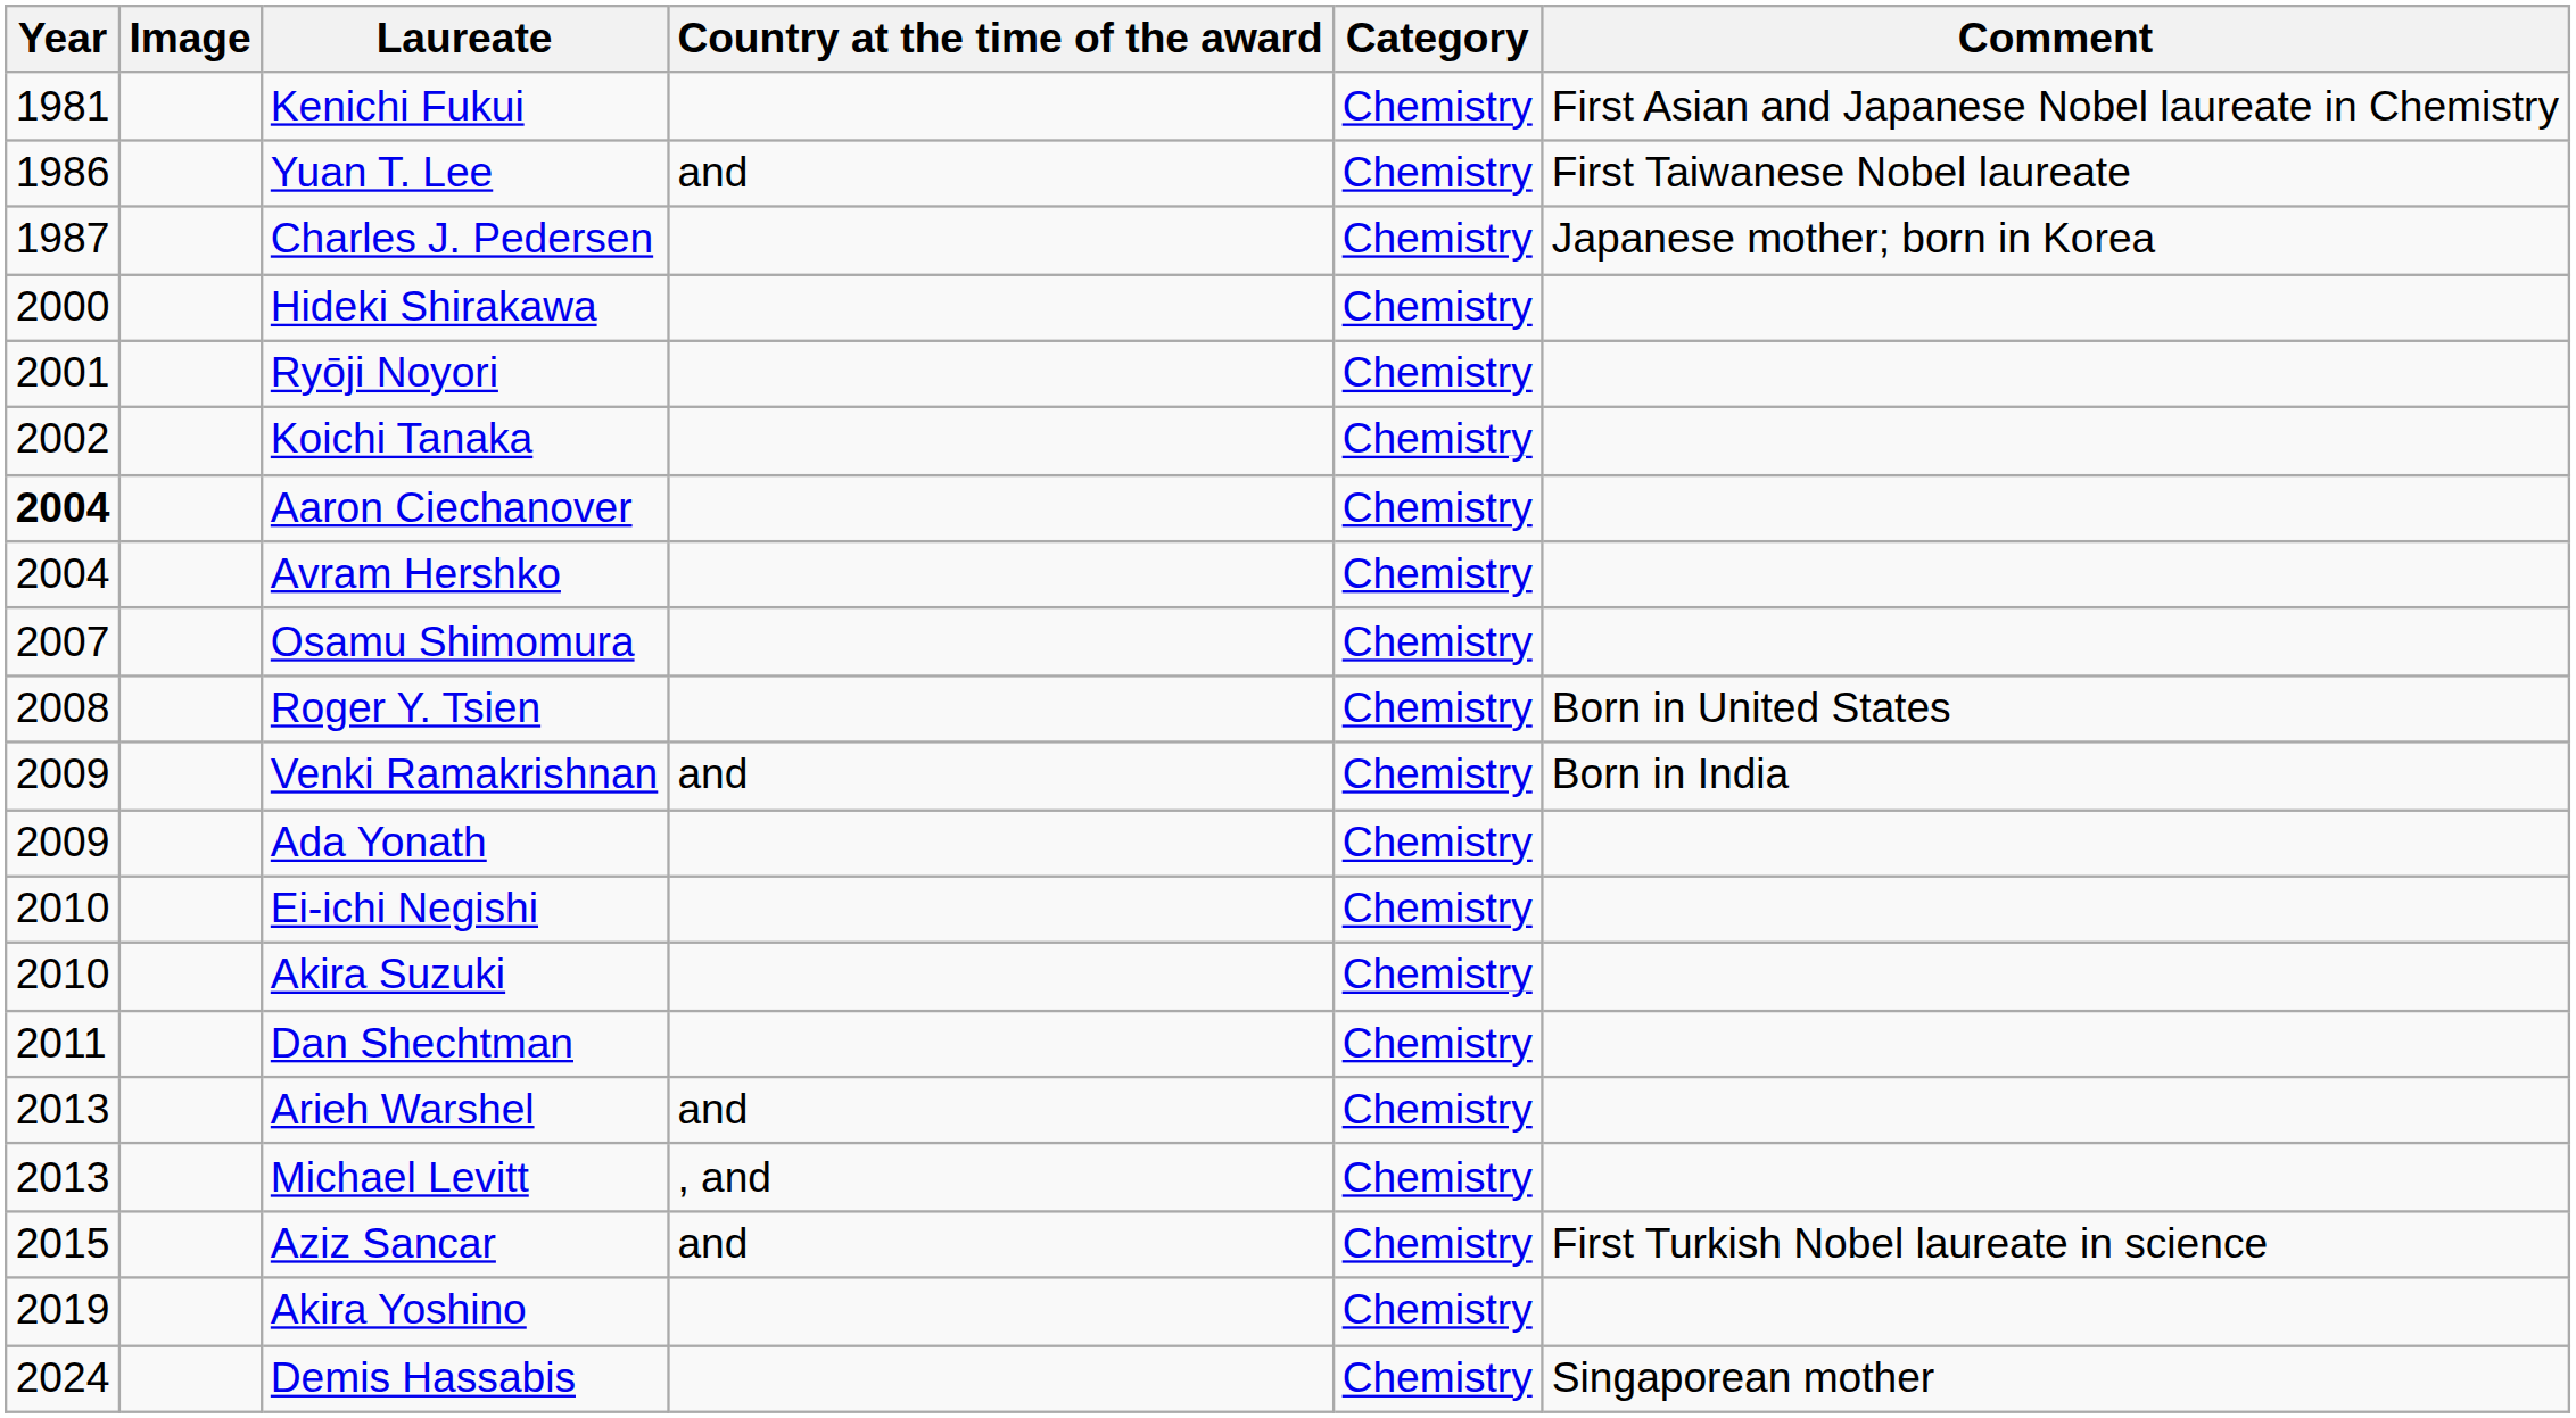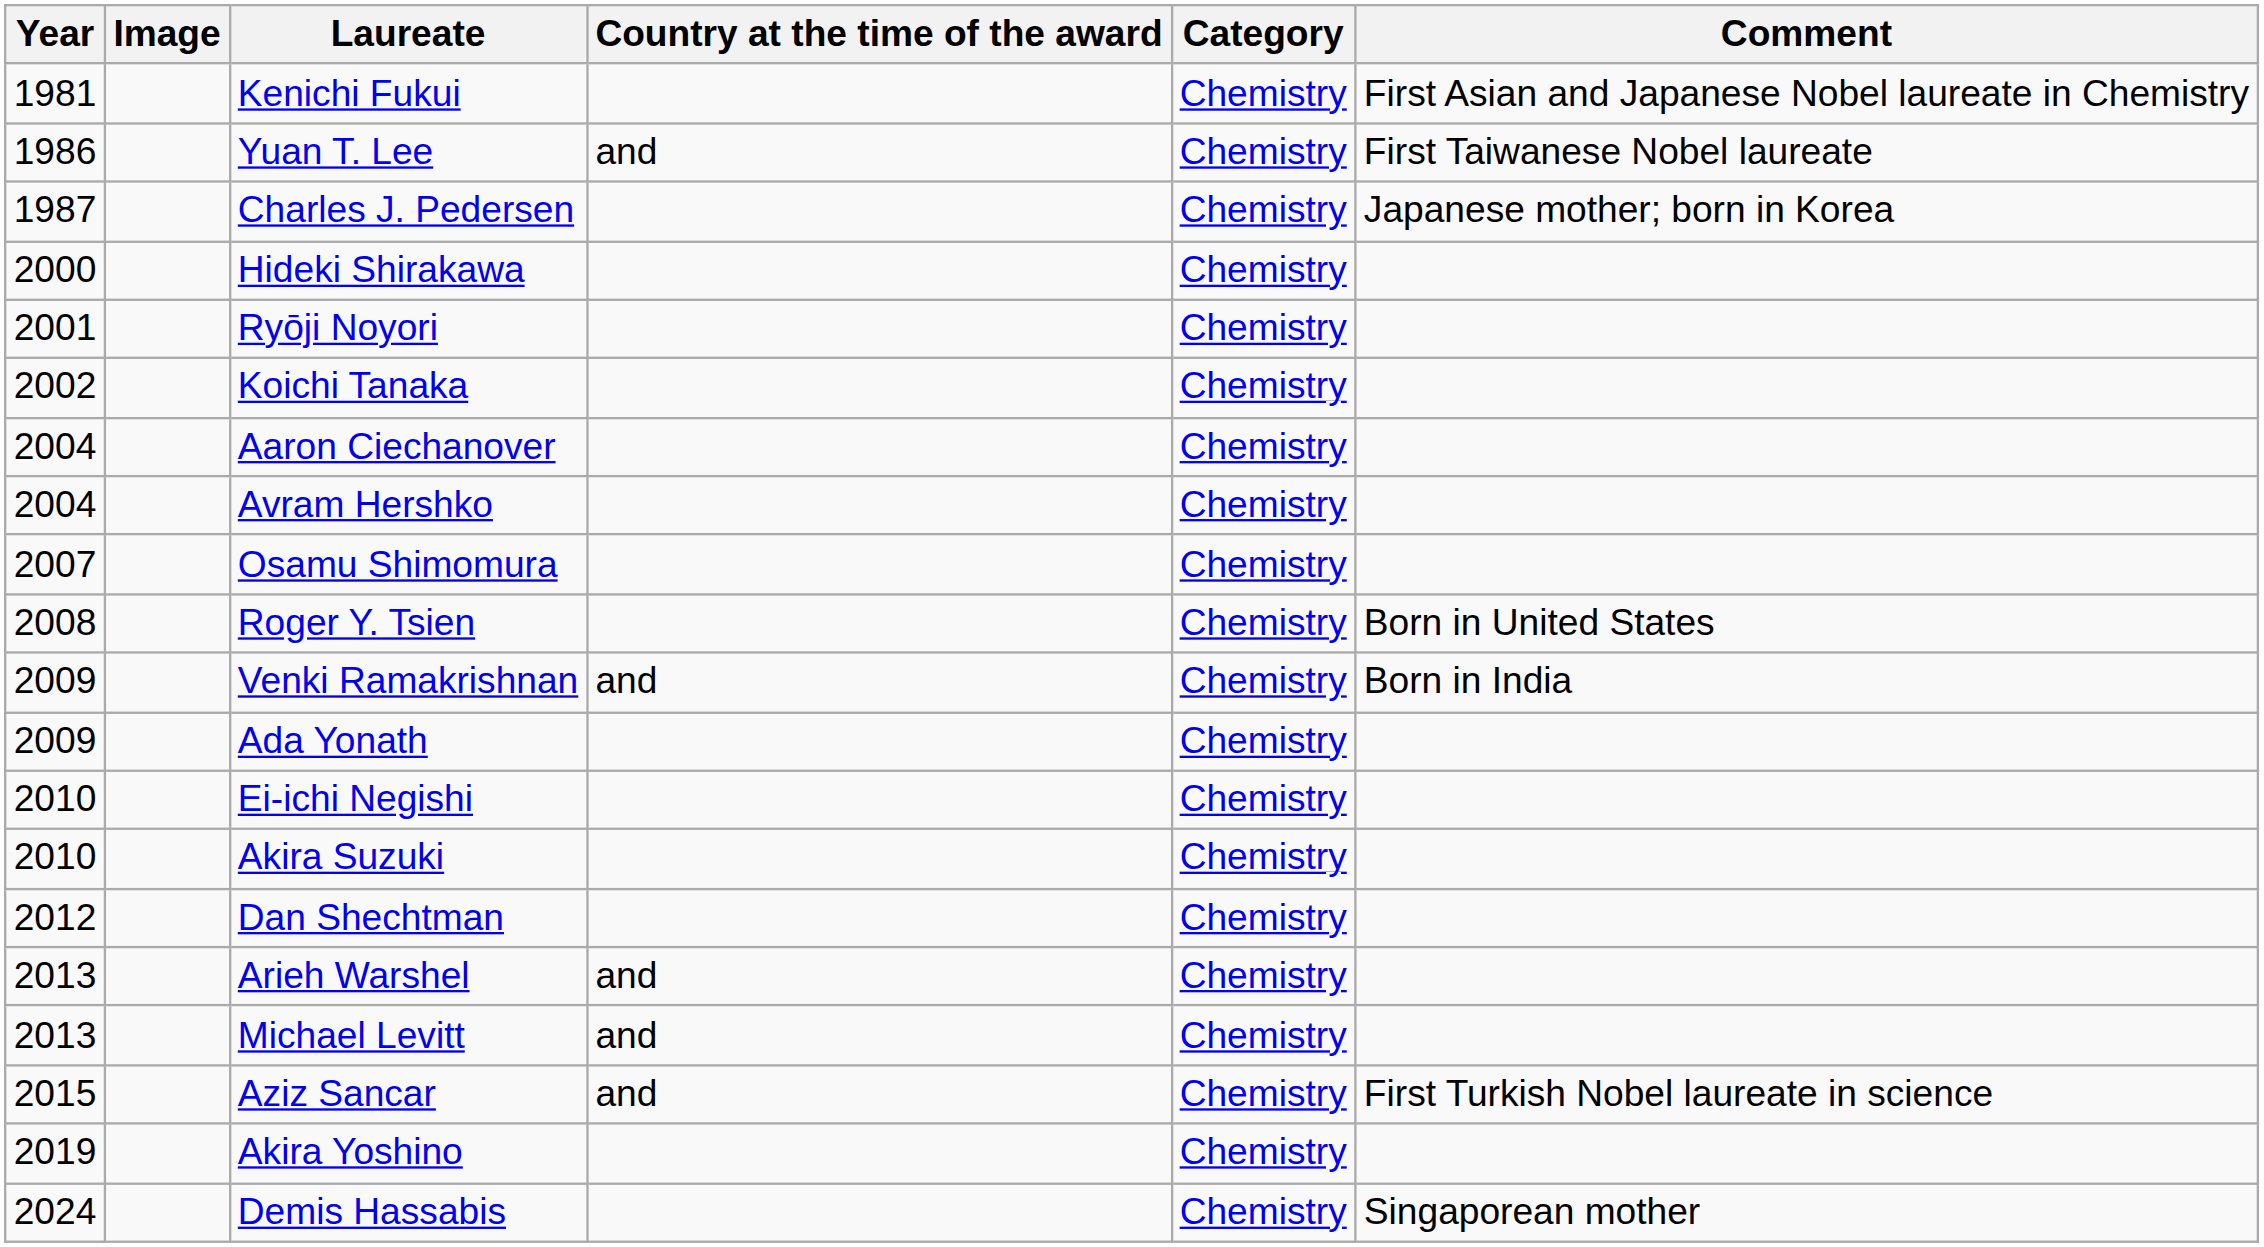Aaron Ciechanover | Year: bold -> normal
Dan Shechtman | Year: 2011 -> 2012
Michael Levitt | Country at the time of the award: , and -> and
